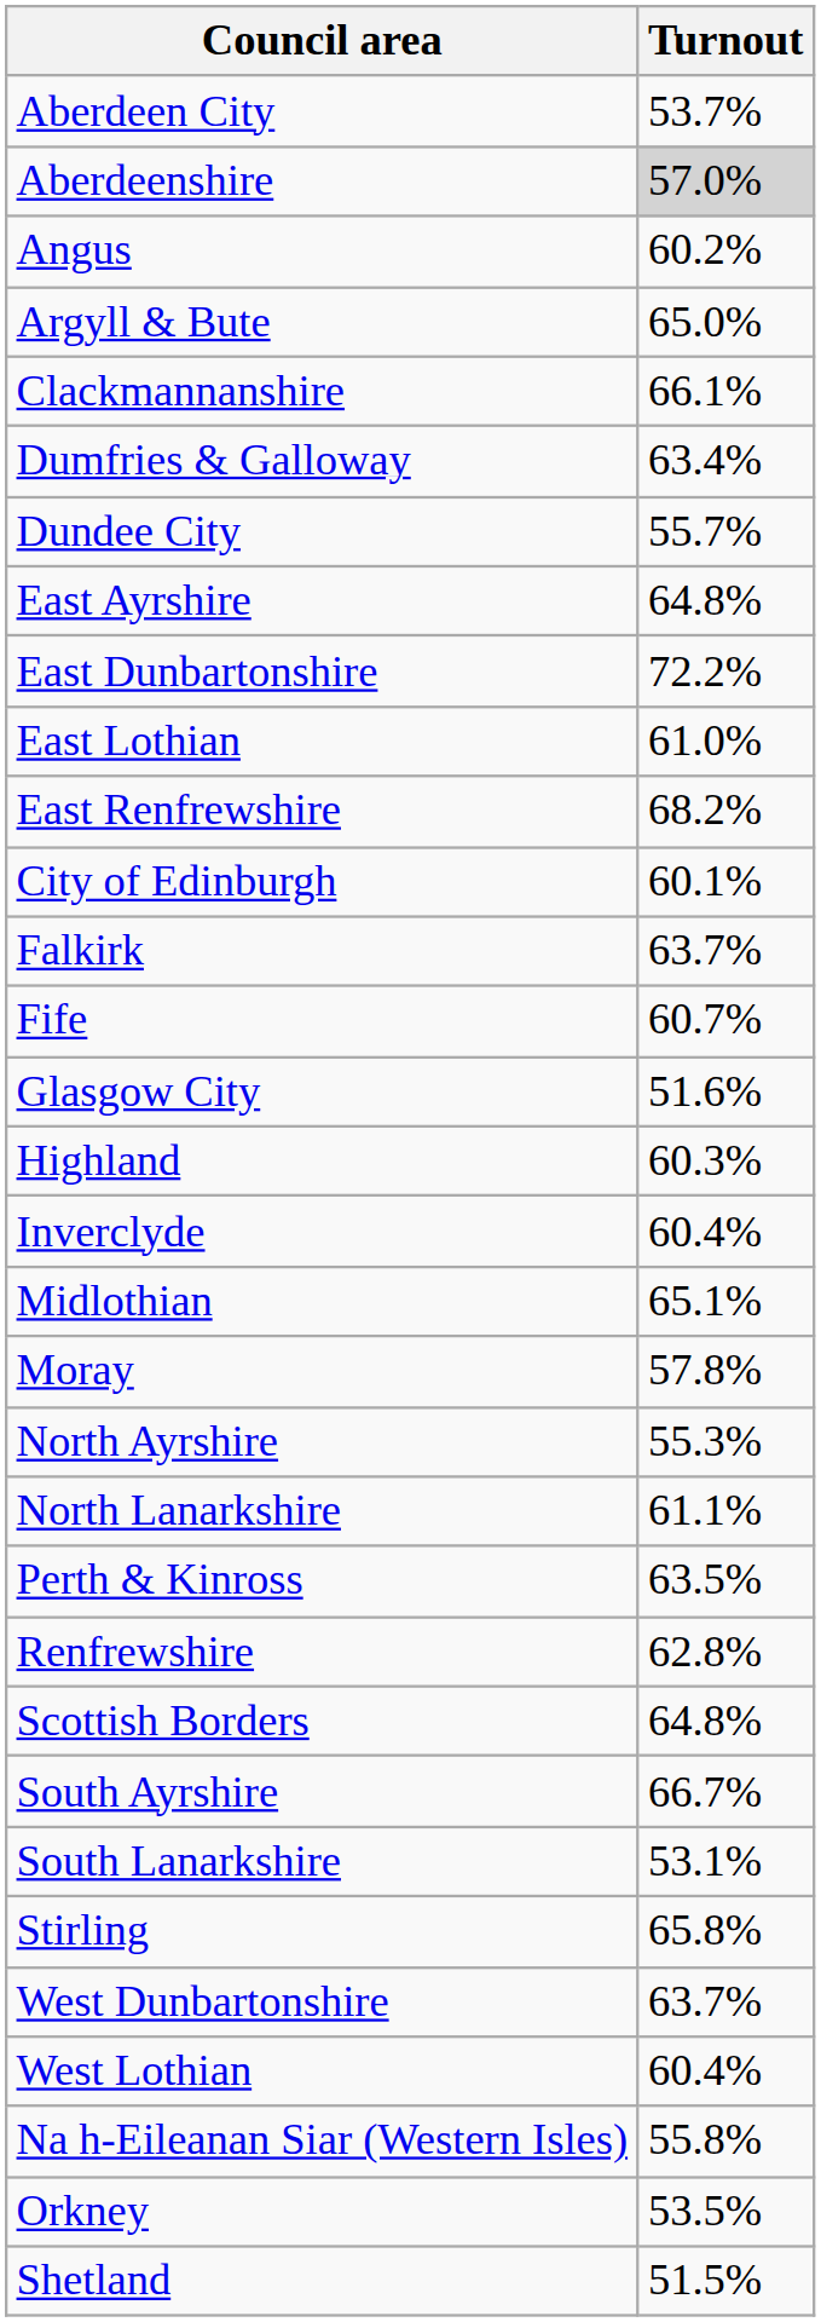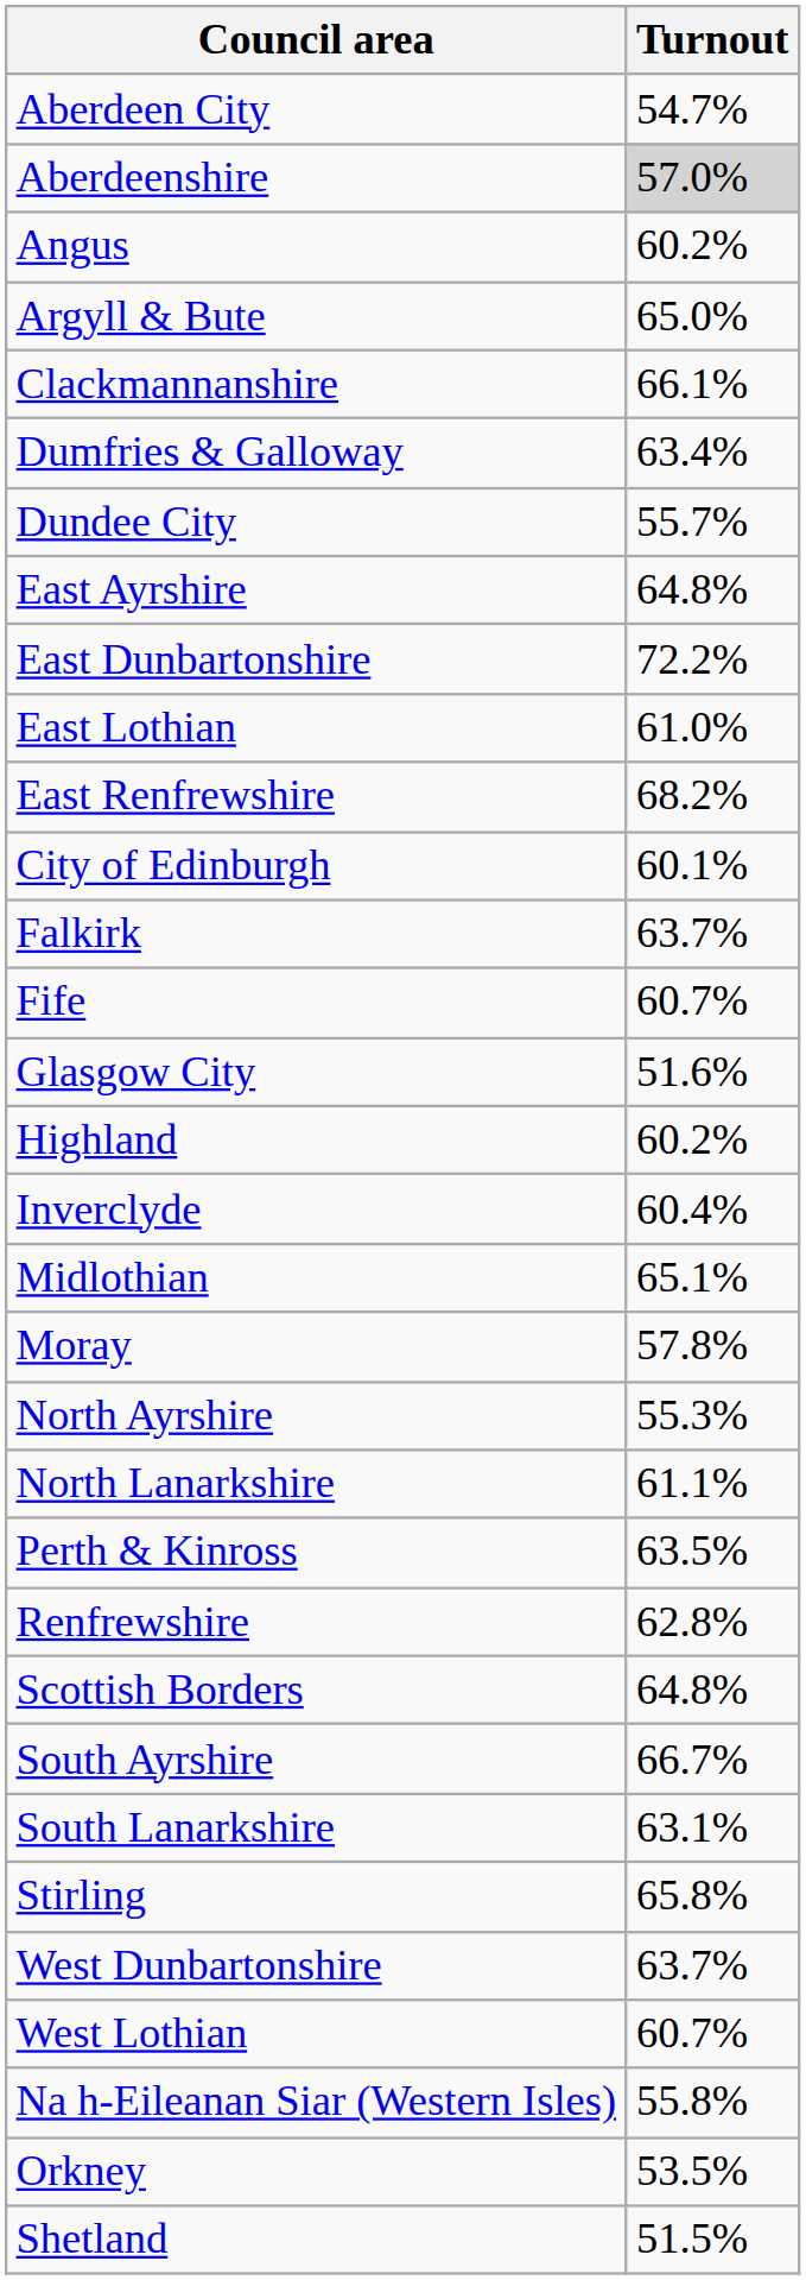Aberdeen City | Turnout: 53.7% -> 54.7%
Highland | Turnout: 60.3% -> 60.2%
South Lanarkshire | Turnout: 53.1% -> 63.1%
West Lothian | Turnout: 60.4% -> 60.7%
